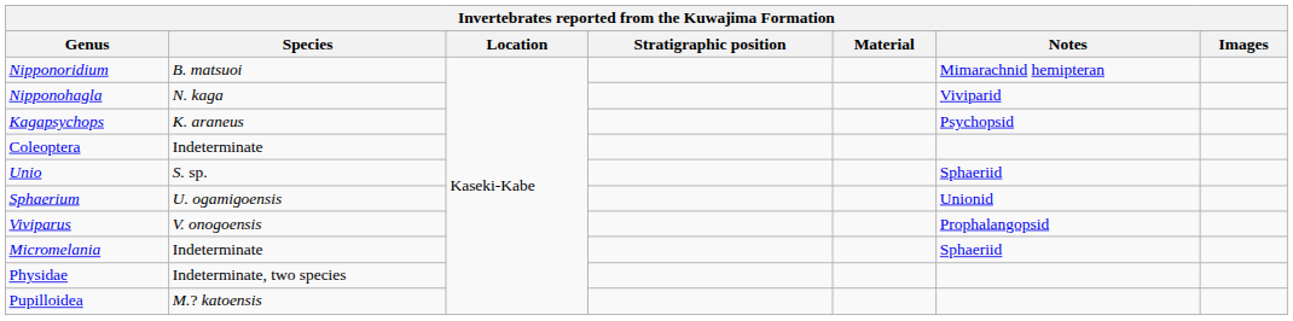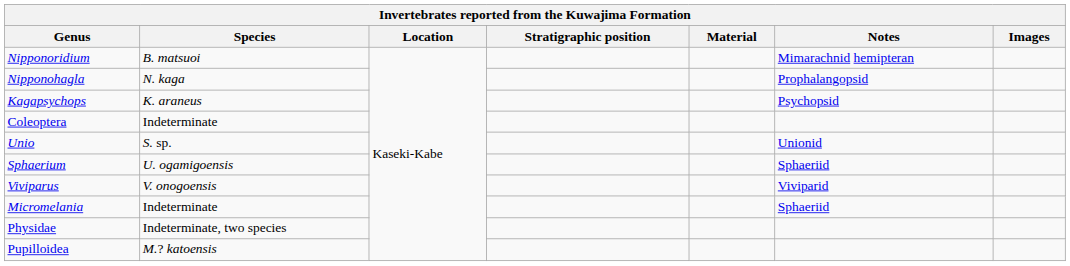Nipponohagla | Notes: Viviparid -> Prophalangopsid
Unio | Notes: Sphaeriid -> Unionid
Sphaerium | Notes: Unionid -> Sphaeriid
Viviparus | Notes: Prophalangopsid -> Viviparid
